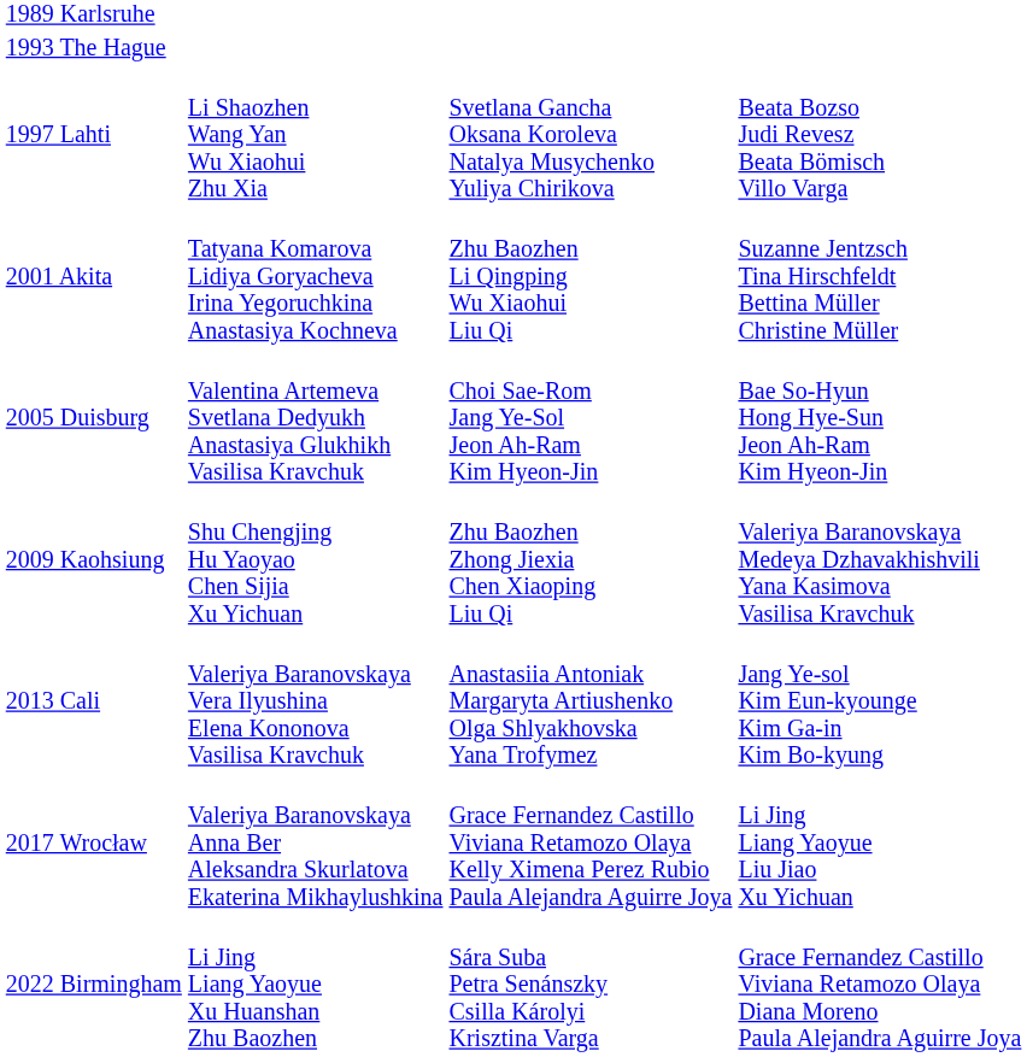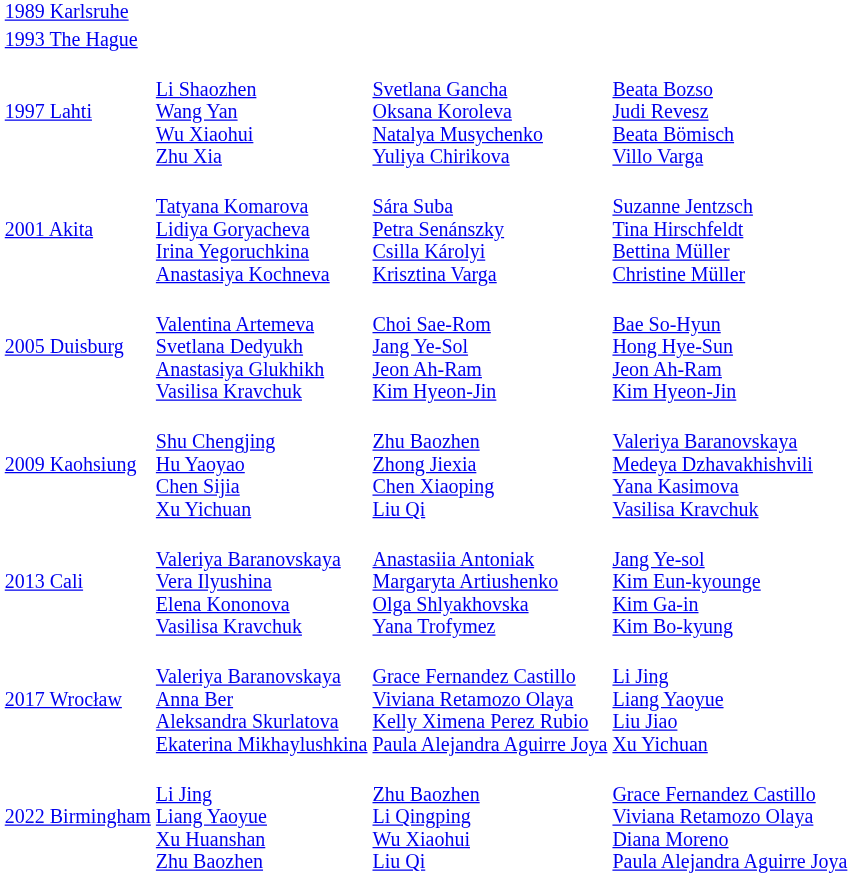2001 Akita | column 3: Zhu Baozhen Li Qingping Wu Xiaohui Liu Qi -> Sára Suba Petra Senánszky Csilla Károlyi Krisztina Varga
2022 Birmingham | column 3: Sára Suba Petra Senánszky Csilla Károlyi Krisztina Varga -> Zhu Baozhen Li Qingping Wu Xiaohui Liu Qi
